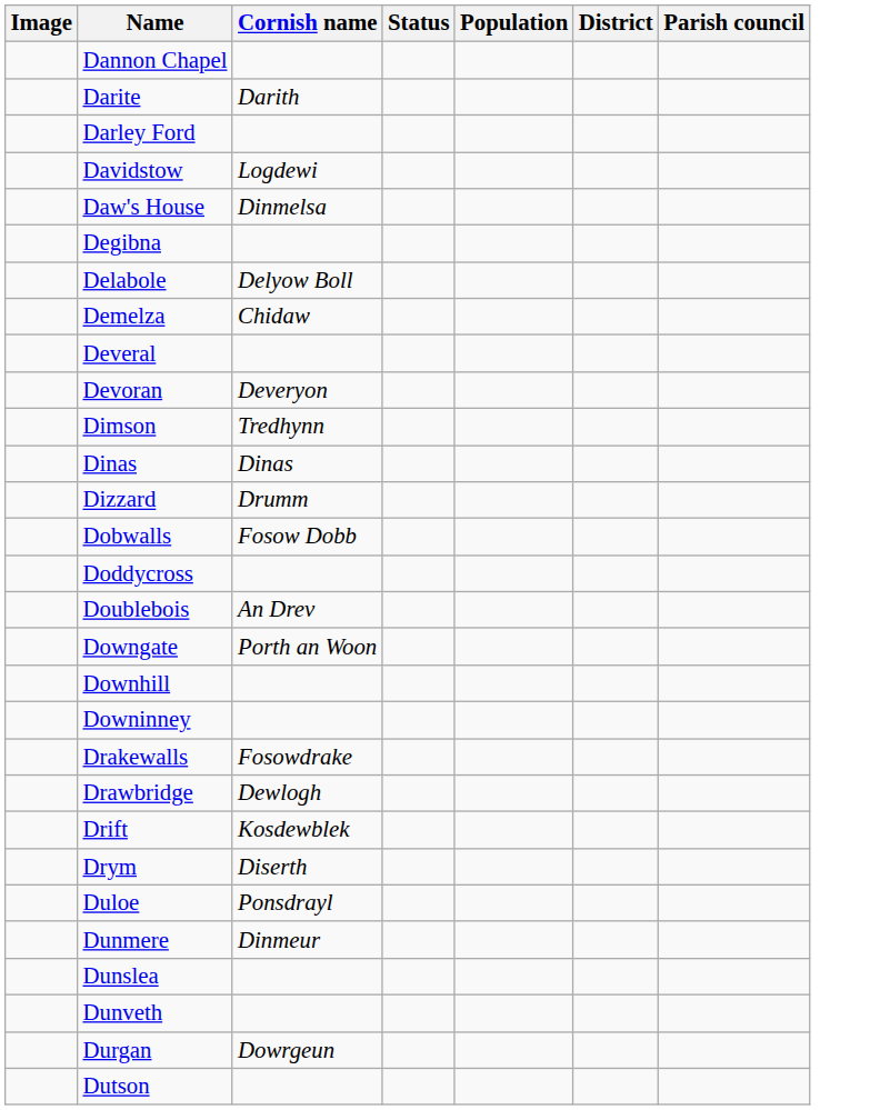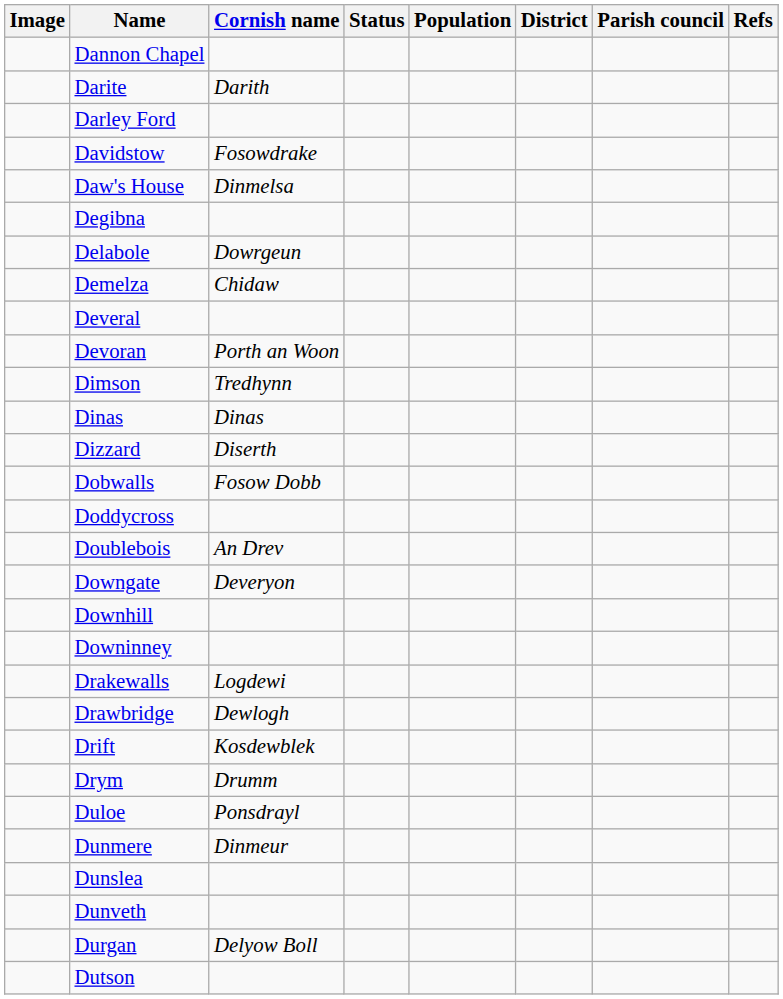+ column: Refs
Davidstow | Cornish name: Logdewi -> Fosowdrake
Delabole | Cornish name: Delyow Boll -> Dowrgeun
Devoran | Cornish name: Deveryon -> Porth an Woon
Dizzard | Cornish name: Drumm -> Diserth
Downgate | Cornish name: Porth an Woon -> Deveryon
Drakewalls | Cornish name: Fosowdrake -> Logdewi
Drym | Cornish name: Diserth -> Drumm
Durgan | Cornish name: Dowrgeun -> Delyow Boll
